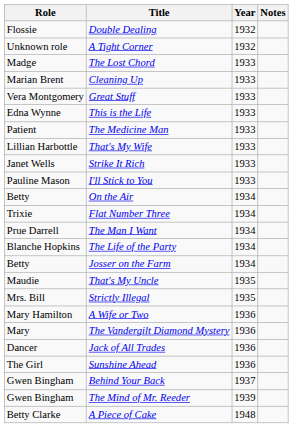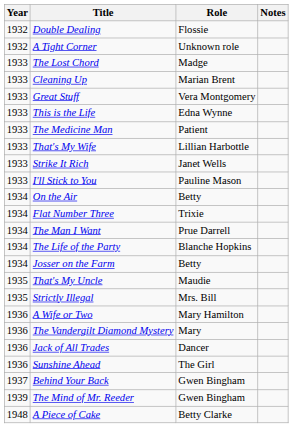columns swapped: Year <-> Role
